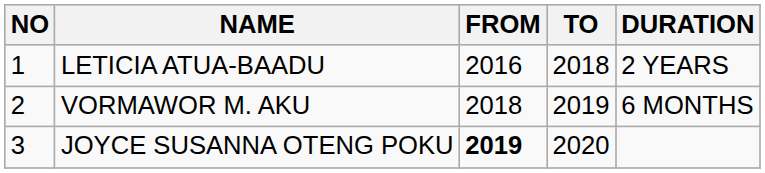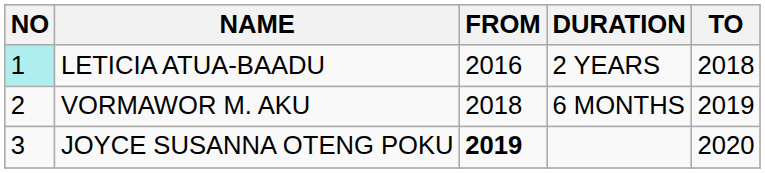columns swapped: TO <-> DURATION
LETICIA ATUA-BAADU | NO: no background -> paleturquoise background
